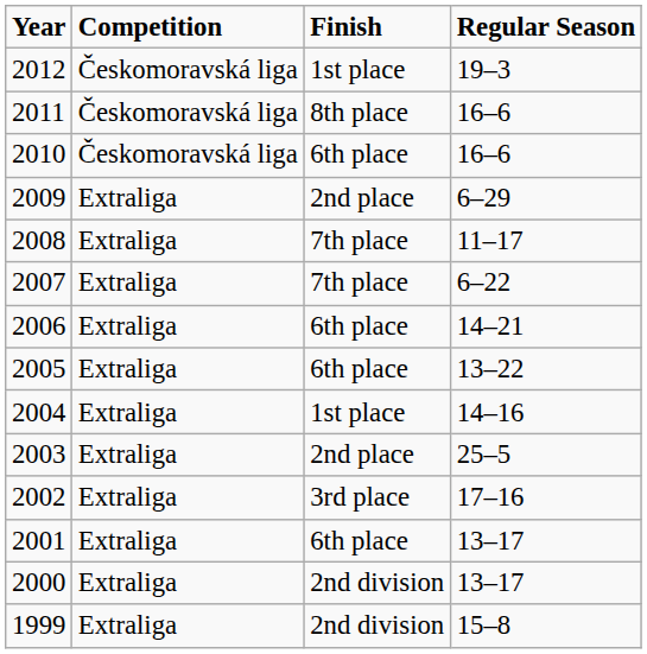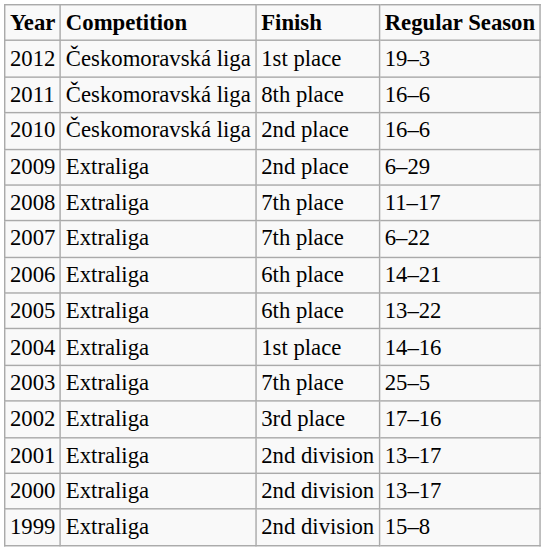2010 | Finish: 6th place -> 2nd place
2003 | Finish: 2nd place -> 7th place
2001 | Finish: 6th place -> 2nd division
